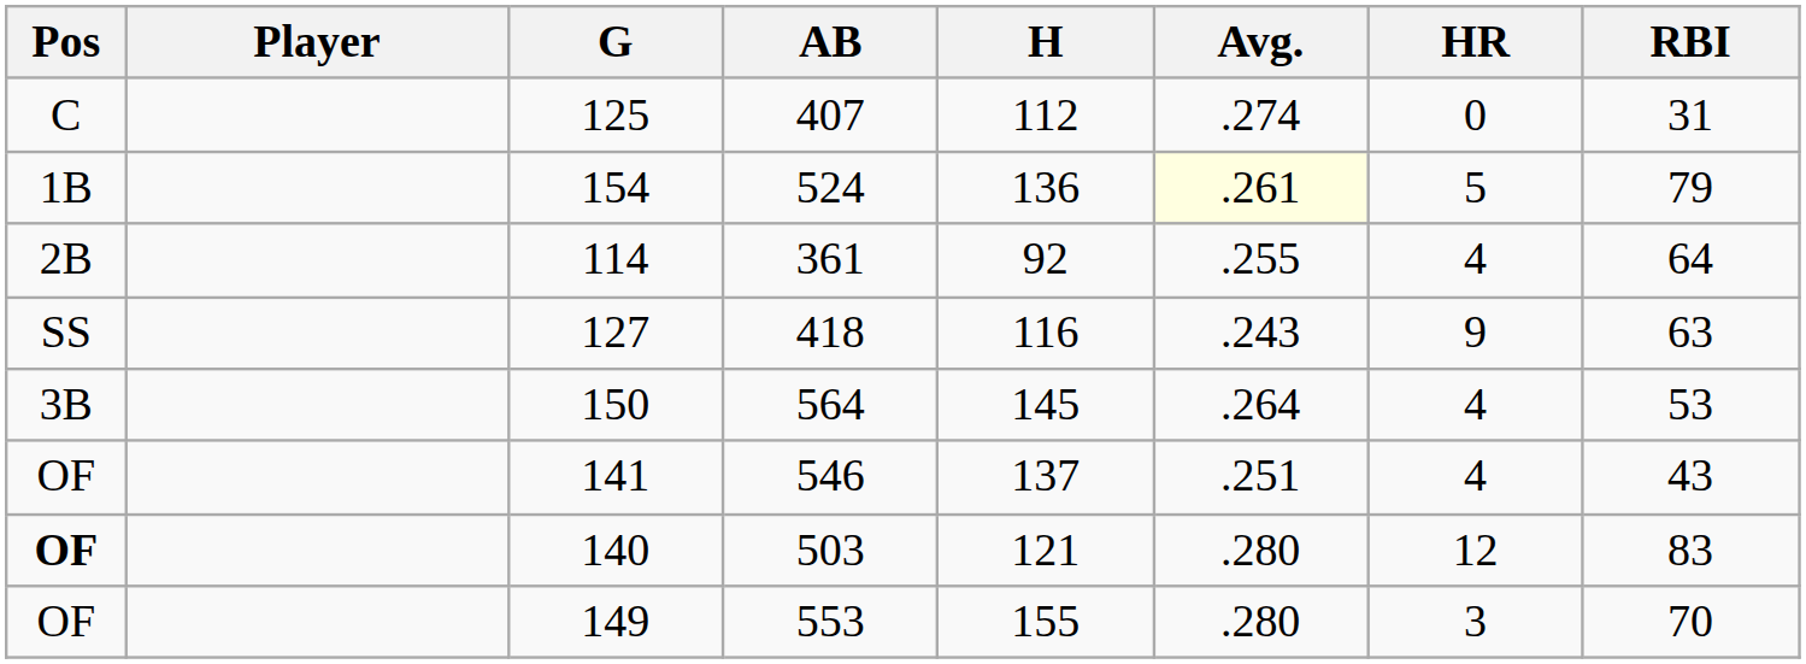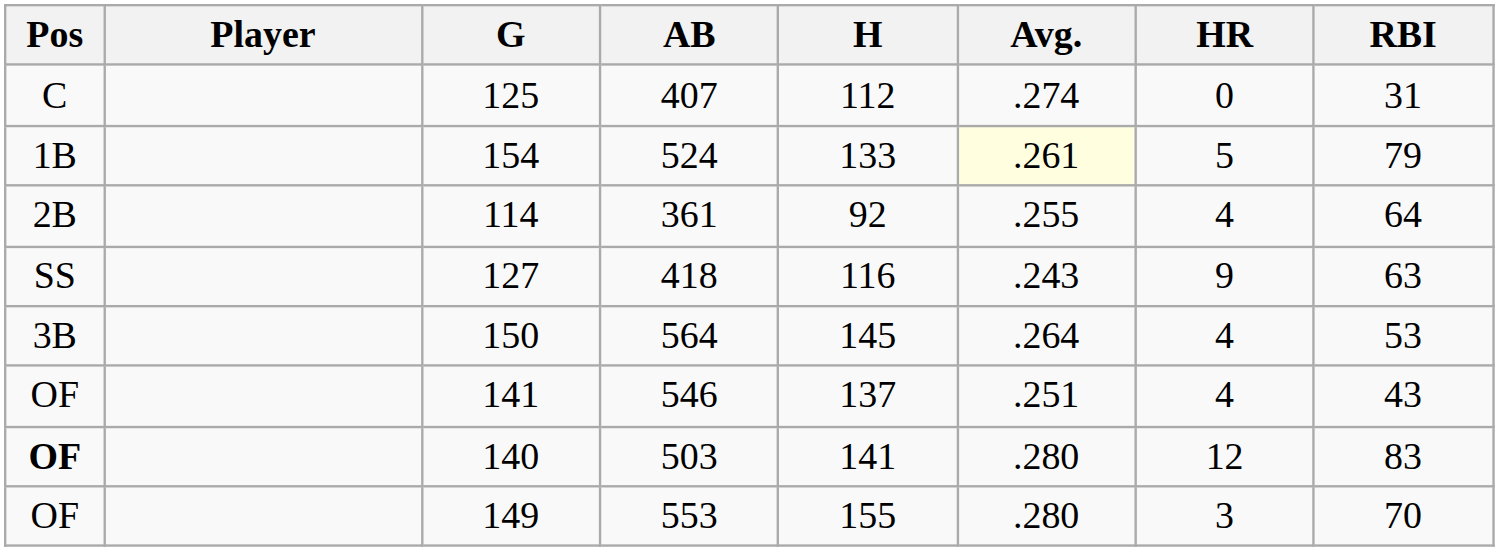154 | H: 136 -> 133
140 | H: 121 -> 141
